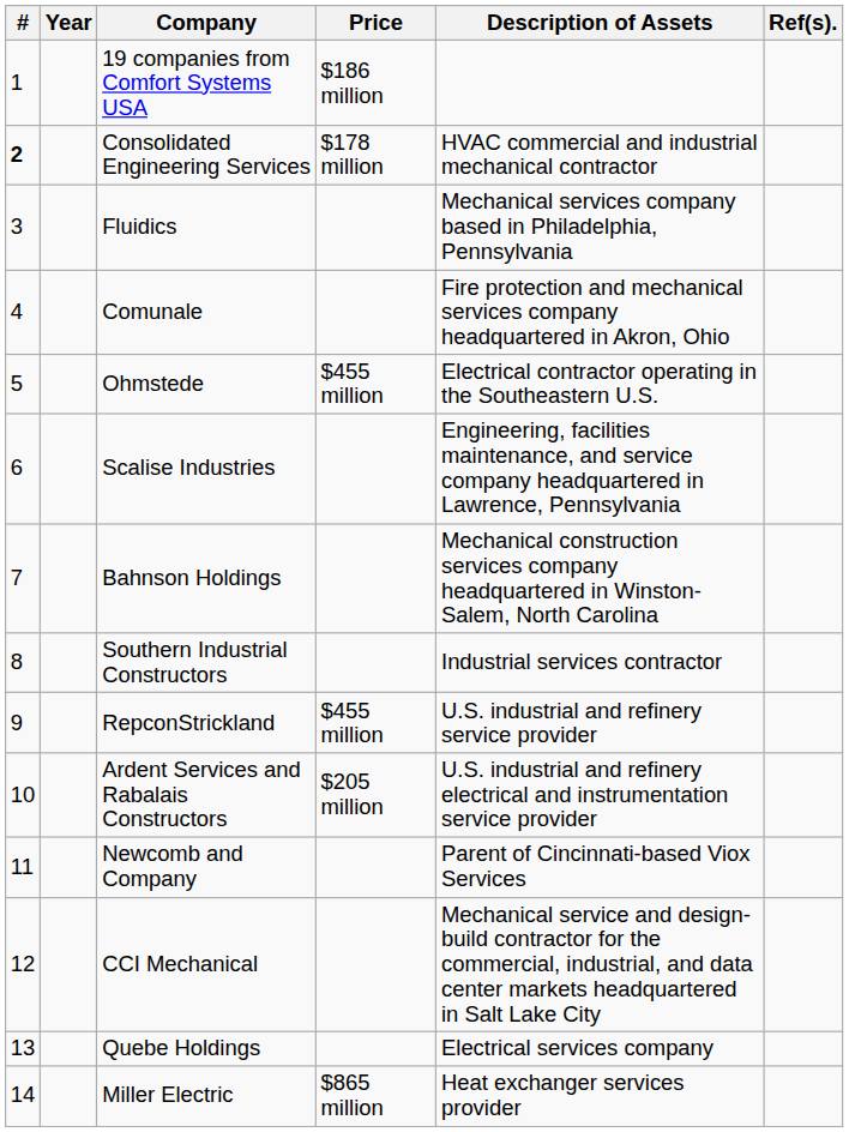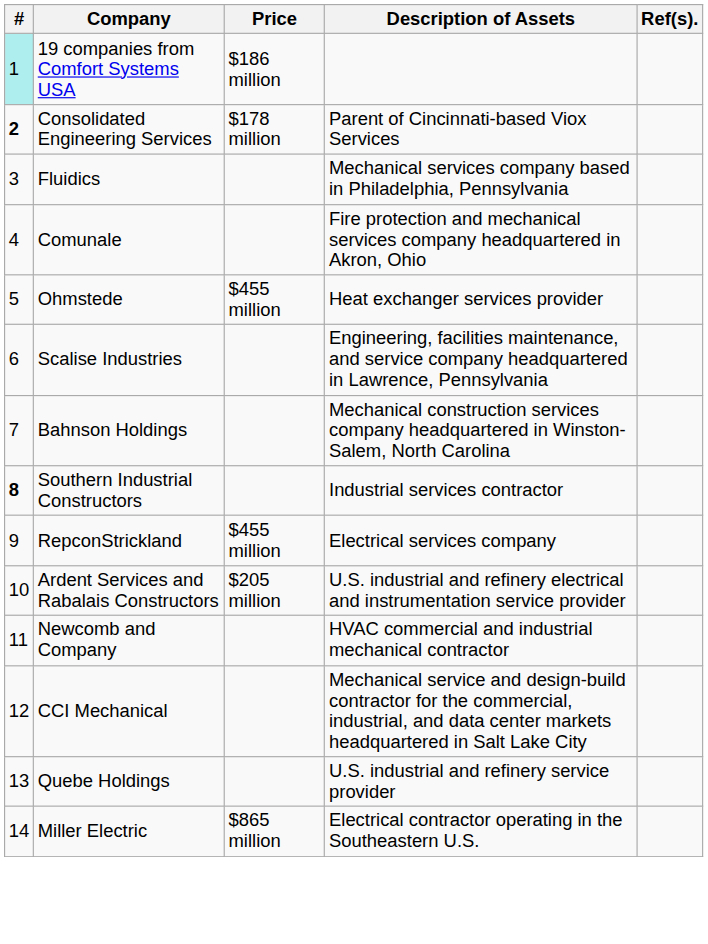- column: Year
19 companies from Comfort Systems USA | #: no background -> paleturquoise background
Consolidated Engineering Services | Description of Assets: HVAC commercial and industrial mechanical contractor -> Parent of Cincinnati-based Viox Services
Ohmstede | Description of Assets: Electrical contractor operating in the Southeastern U.S. -> Heat exchanger services provider
Southern Industrial Constructors | #: normal -> bold
RepconStrickland | Description of Assets: U.S. industrial and refinery service provider -> Electrical services company
Newcomb and Company | Description of Assets: Parent of Cincinnati-based Viox Services -> HVAC commercial and industrial mechanical contractor
Quebe Holdings | Description of Assets: Electrical services company -> U.S. industrial and refinery service provider
Miller Electric | Description of Assets: Heat exchanger services provider -> Electrical contractor operating in the Southeastern U.S.
